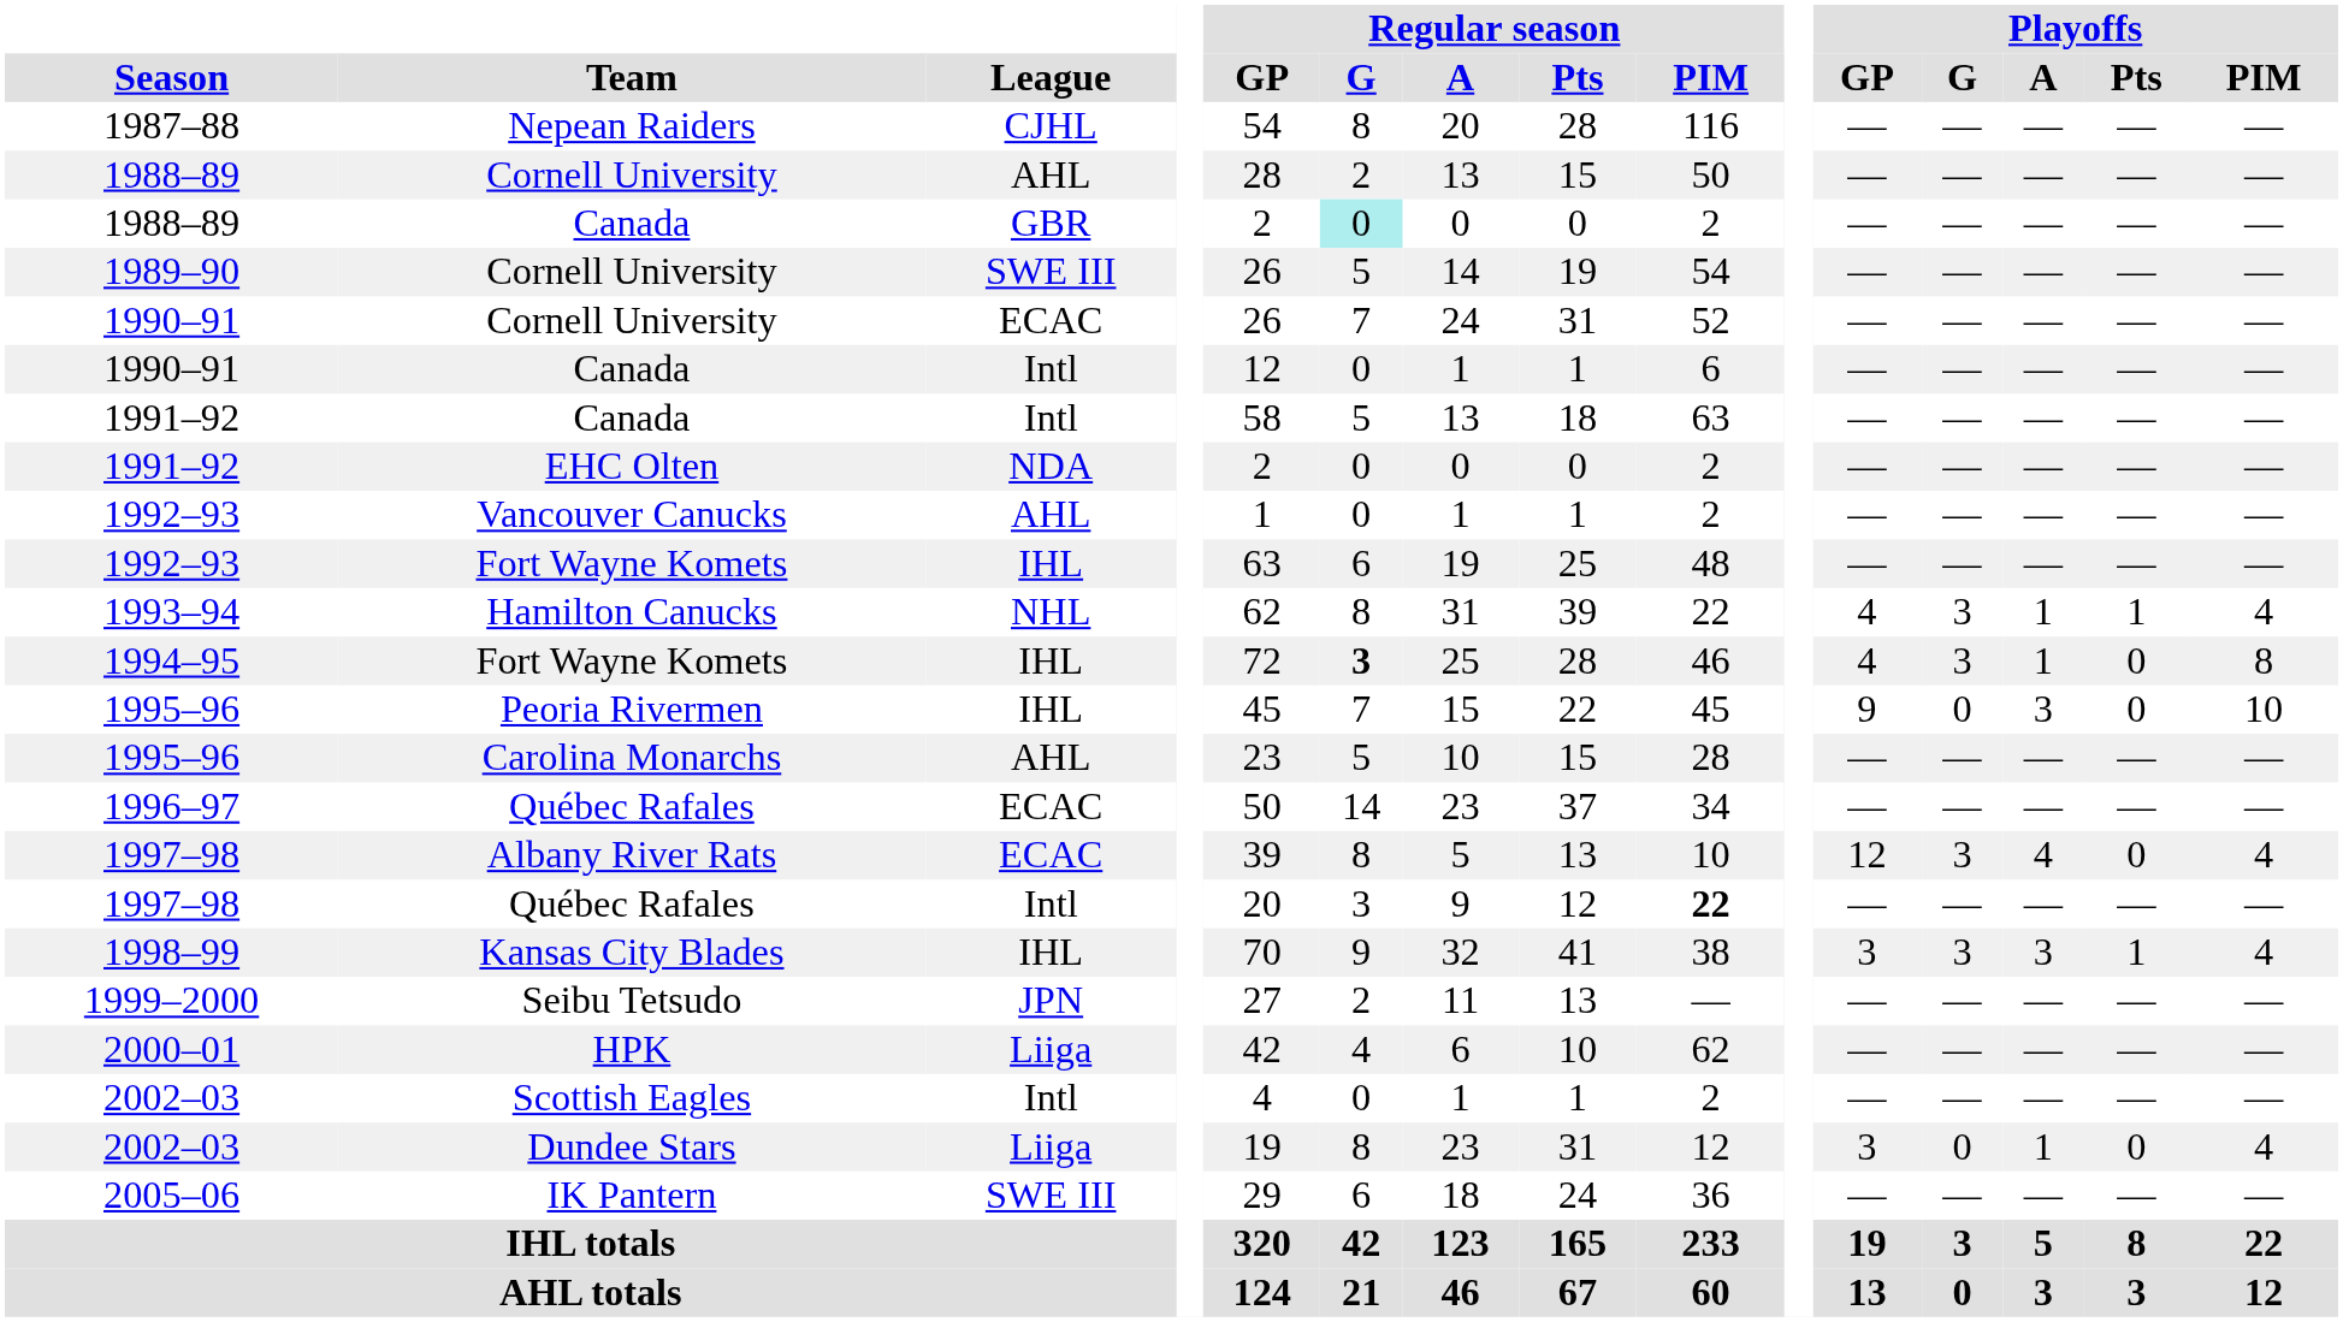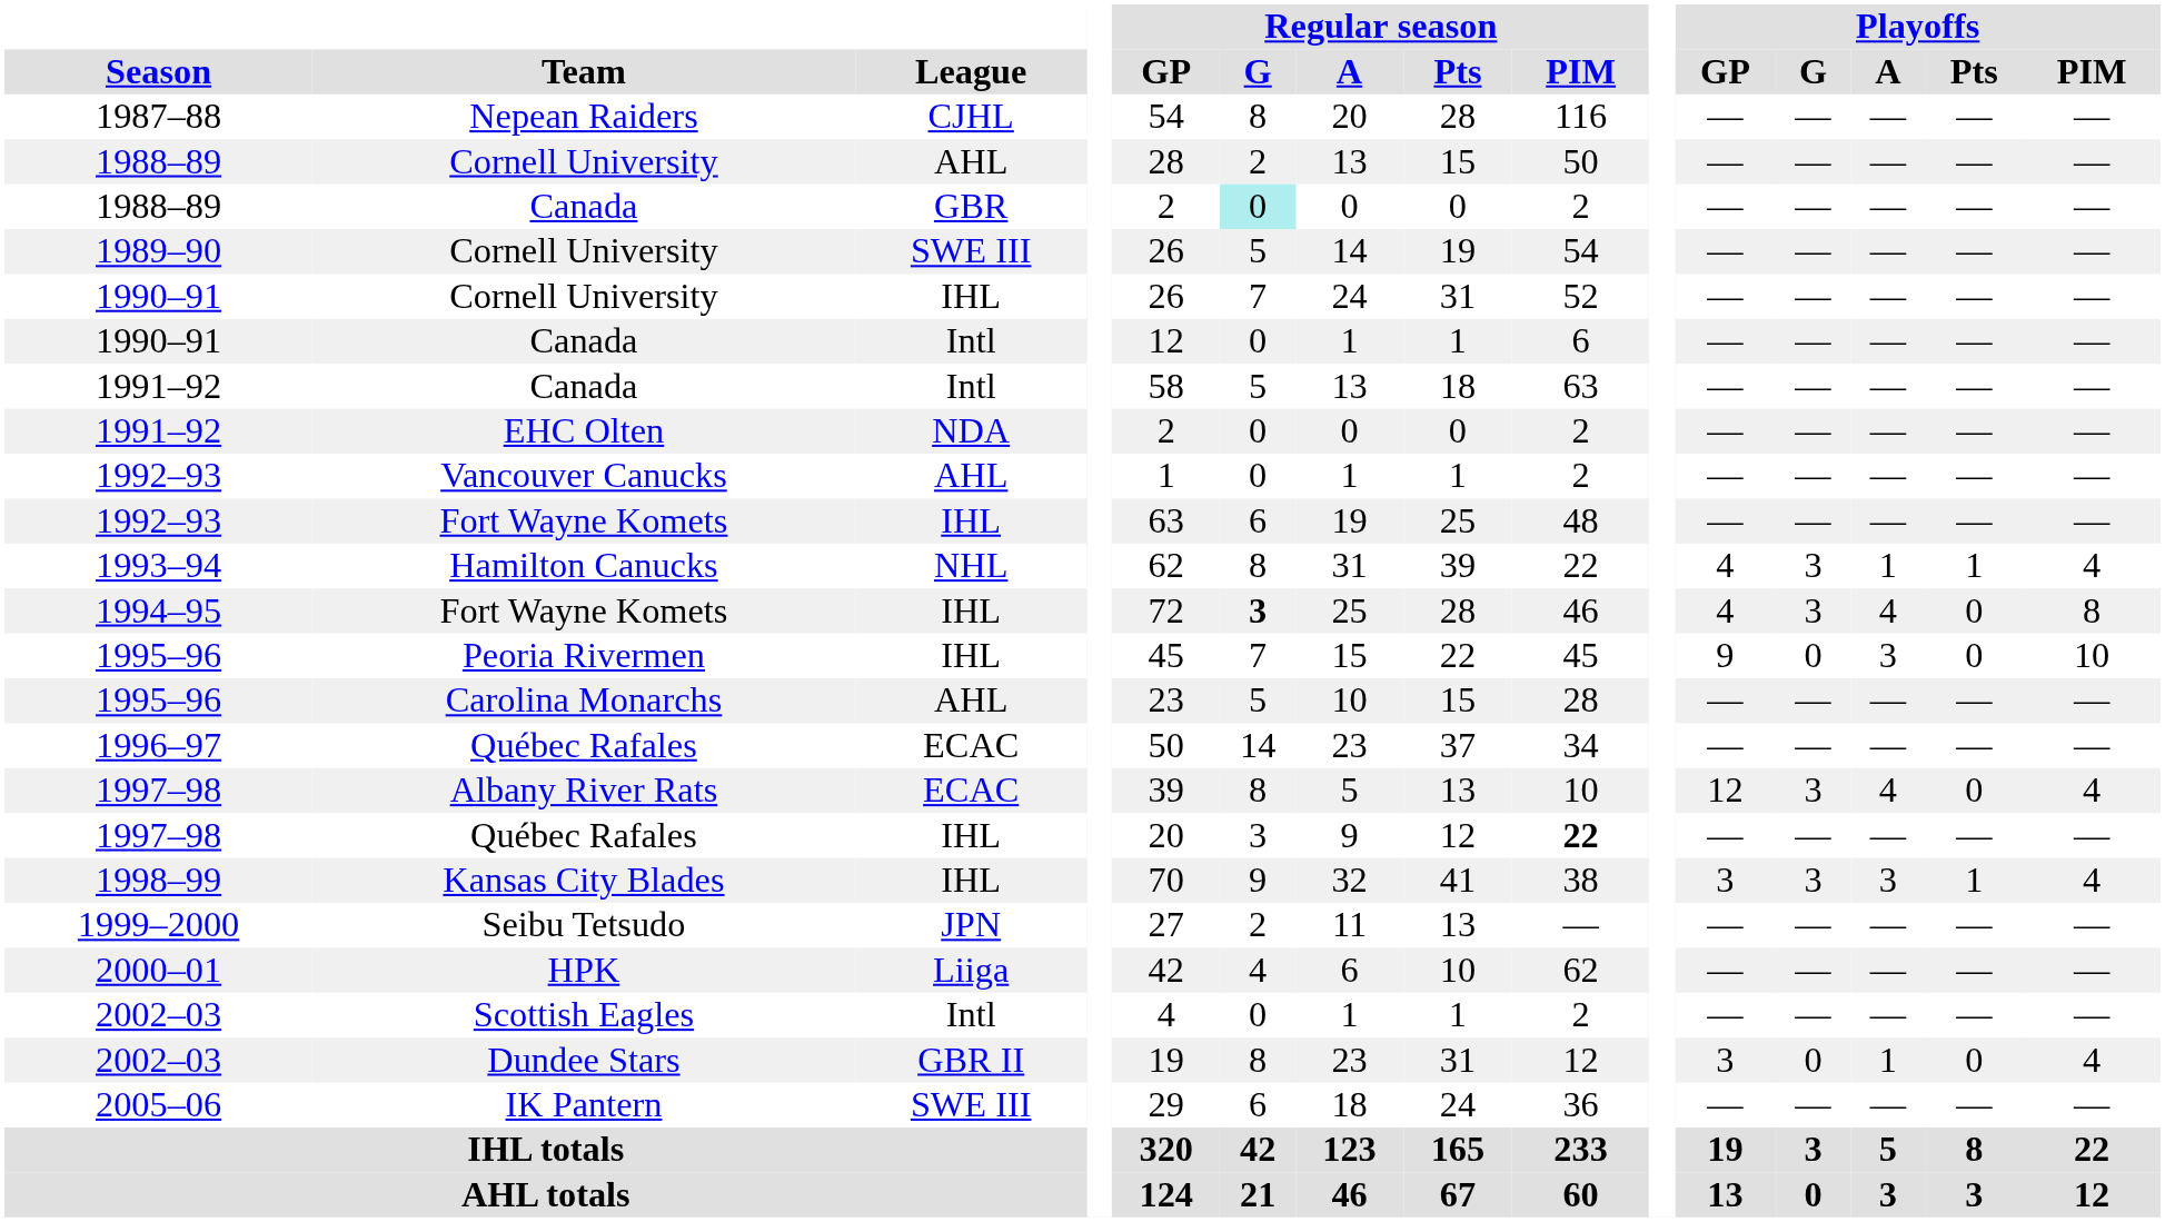1990–91 / Cornell University | League: ECAC -> IHL
1994–95 / Fort Wayne Komets | Playoffs / A: 1 -> 4
1997–98 / Québec Rafales | League: Intl -> IHL
Dundee Stars | League: Liiga -> GBR II
